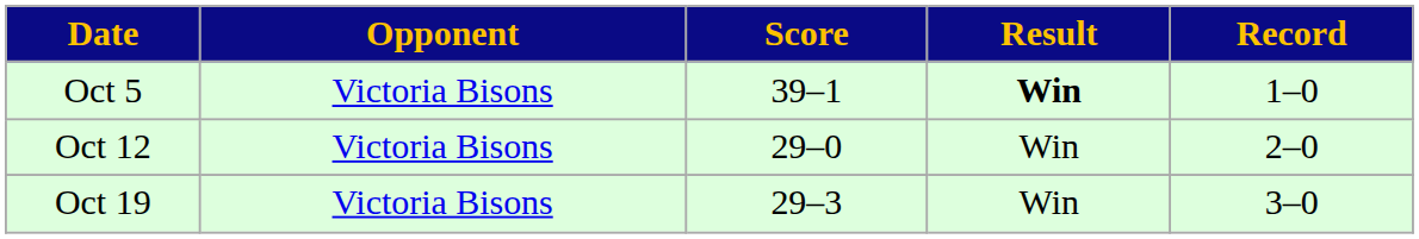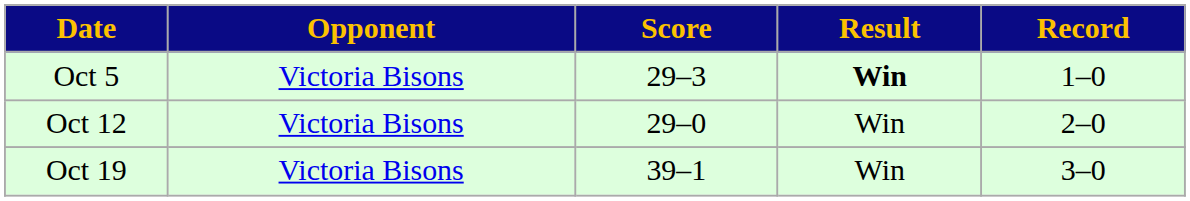Oct 5 | Score: 39–1 -> 29–3
Oct 19 | Score: 29–3 -> 39–1
